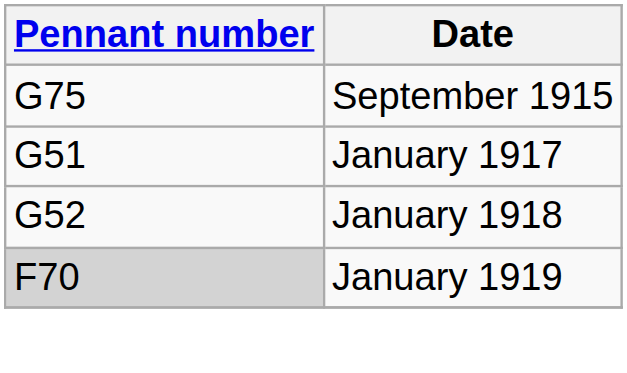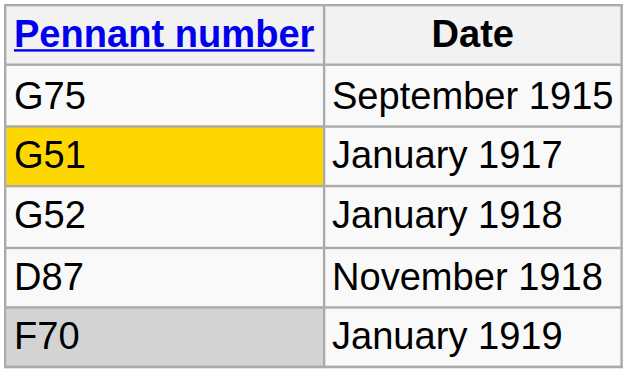January 1917 | Pennant number: no background -> gold background
+ row: D87 | November 1918
